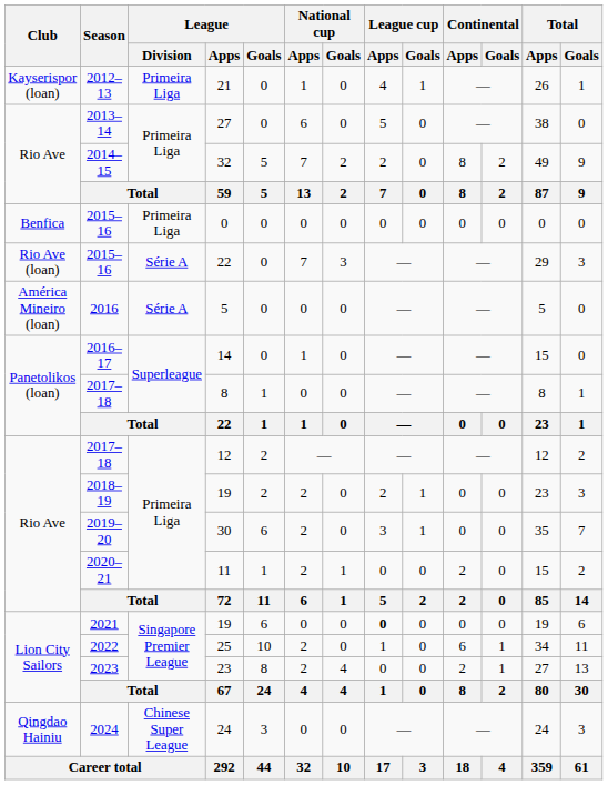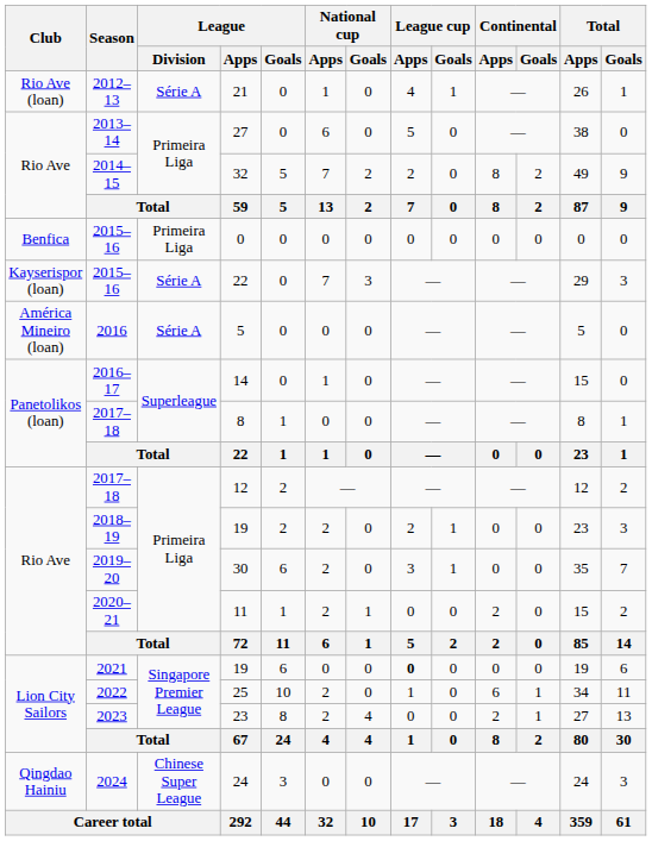21 | Club: Kayserispor (loan) -> Rio Ave (loan)
21 | League / Division: Primeira Liga -> Série A
2015–16 / 22 | Club: Rio Ave (loan) -> Kayserispor (loan)
